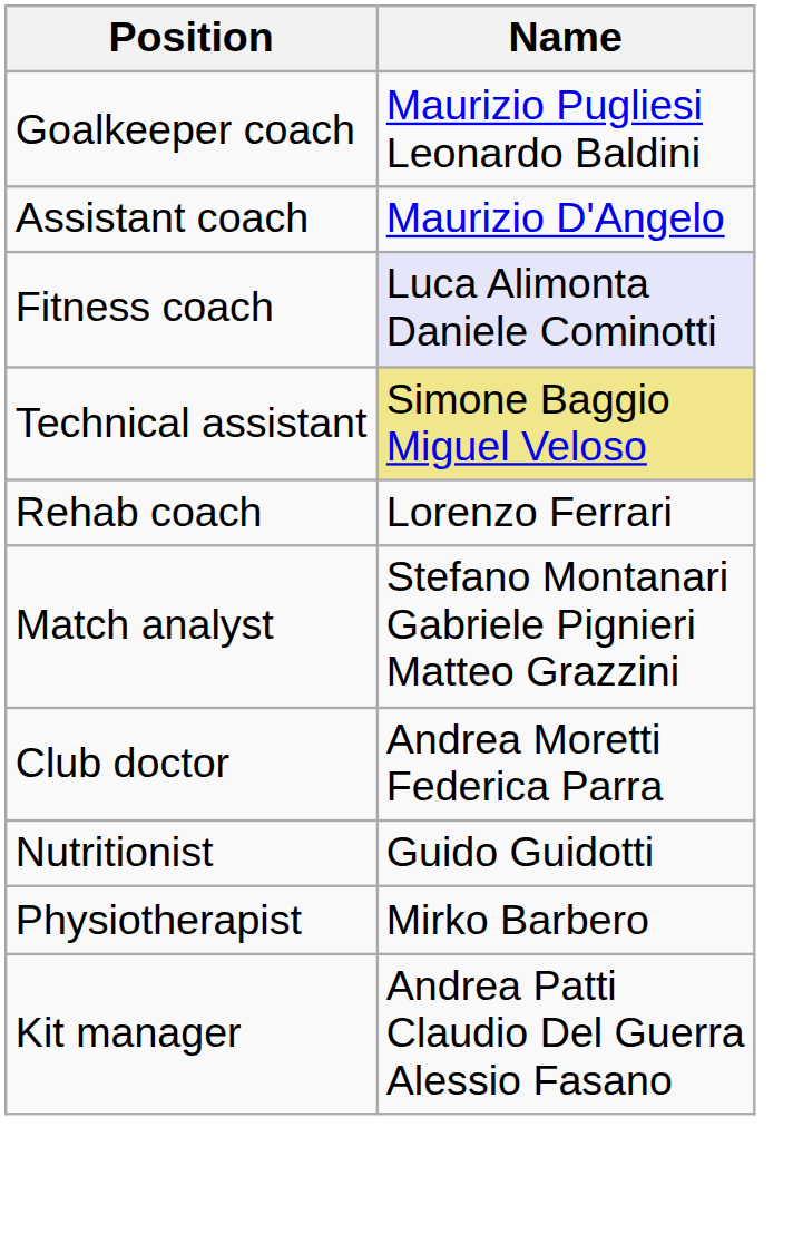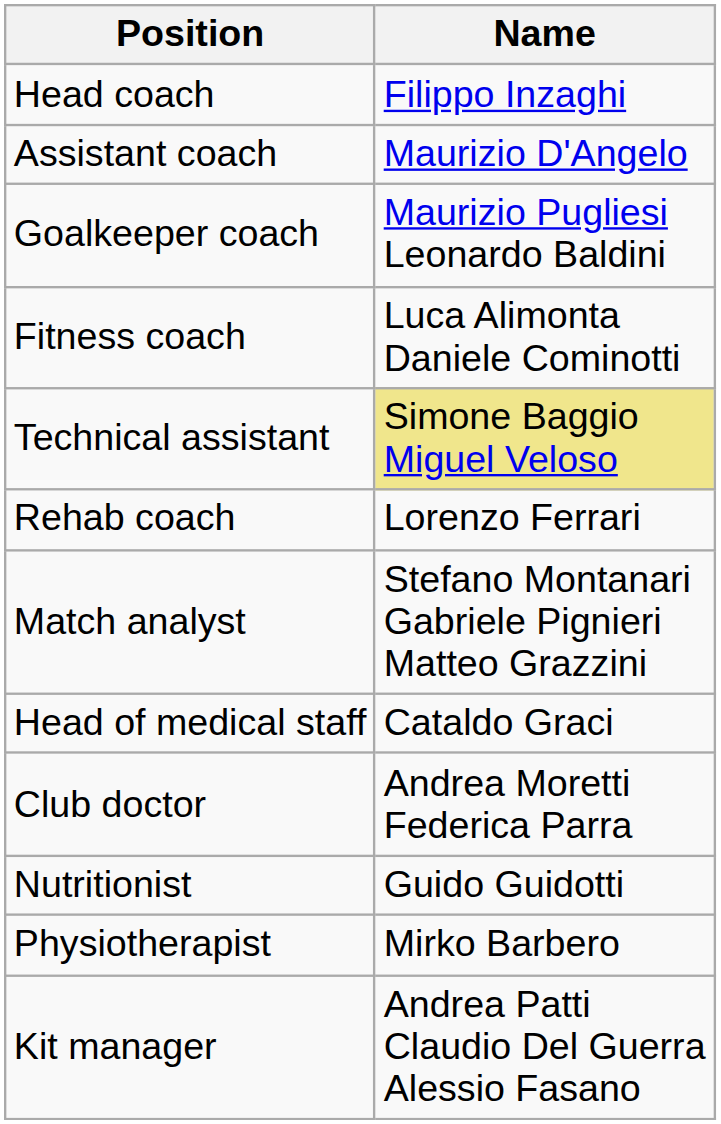+ row: Head coach | Filippo Inzaghi
rows swapped: Assistant coach <-> Goalkeeper coach
Fitness coach | Name: lavender background -> no background
+ row: Head of medical staff | Cataldo Graci
